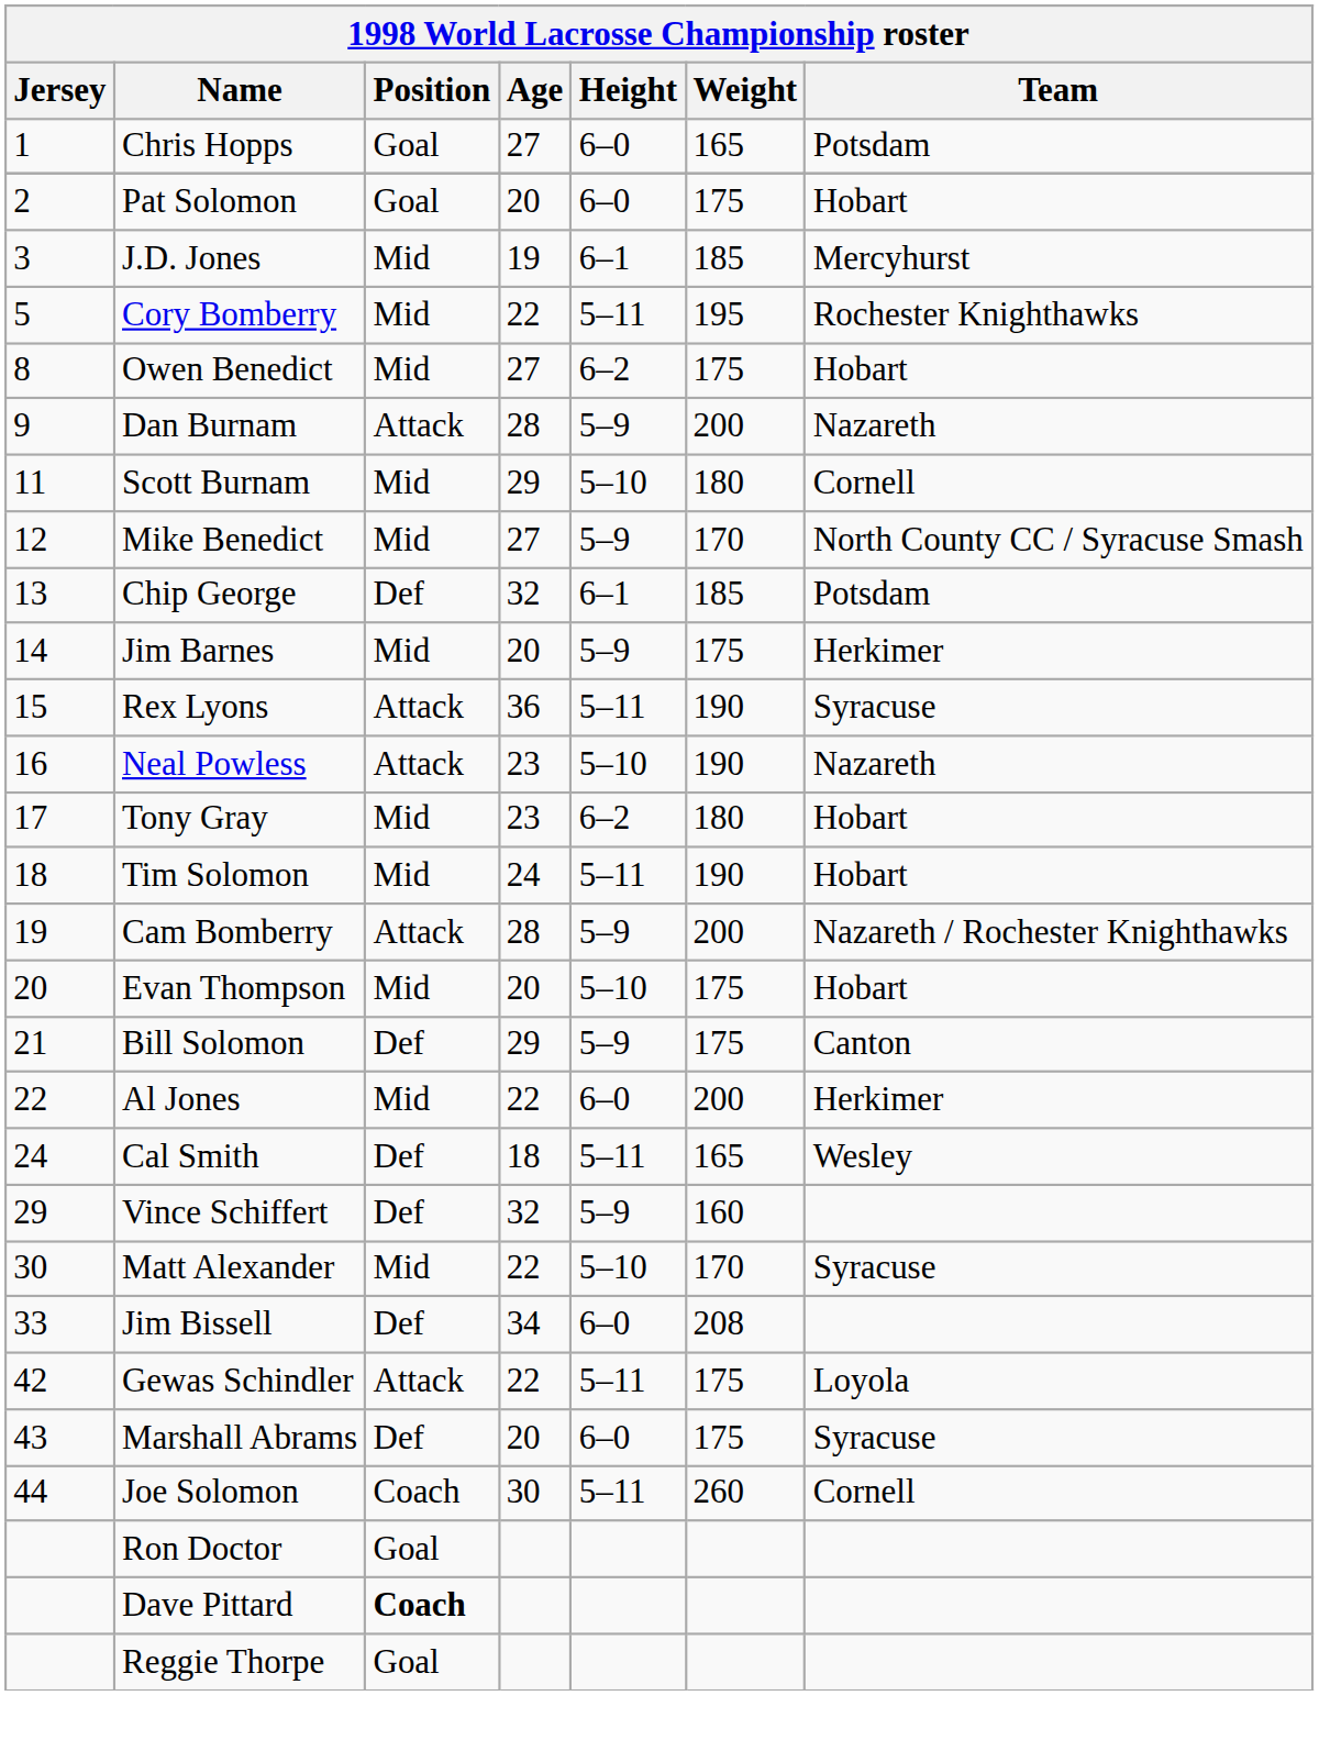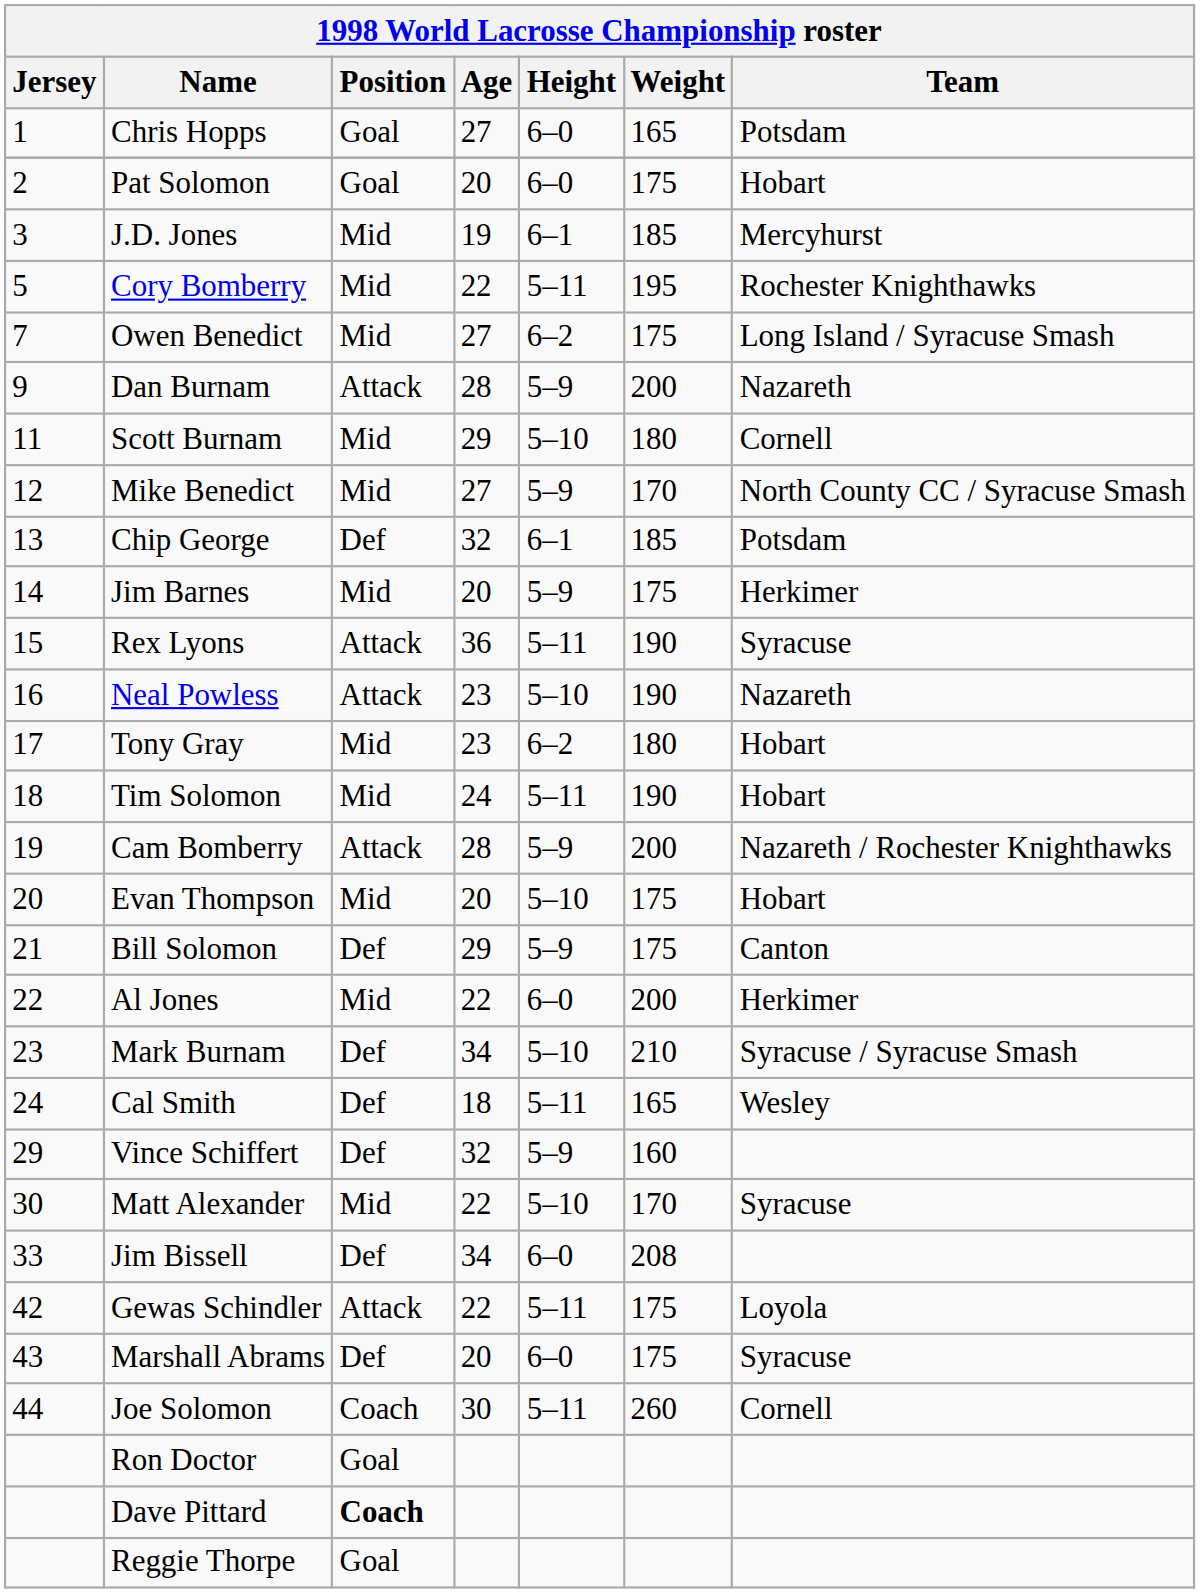Owen Benedict | Jersey: 8 -> 7
Owen Benedict | Team: Hobart -> Long Island / Syracuse Smash
+ row: 23 | Mark Burnam | Def | 34 | 5–10 | 210 | Syracuse / Syracuse Smash
